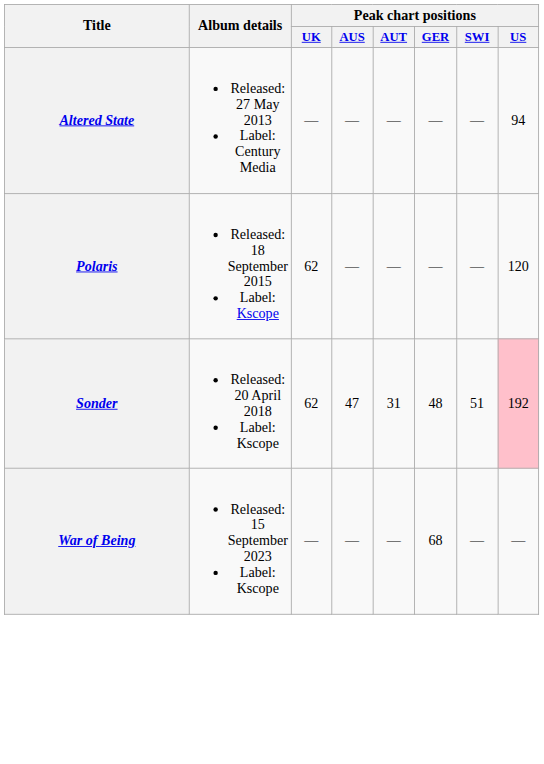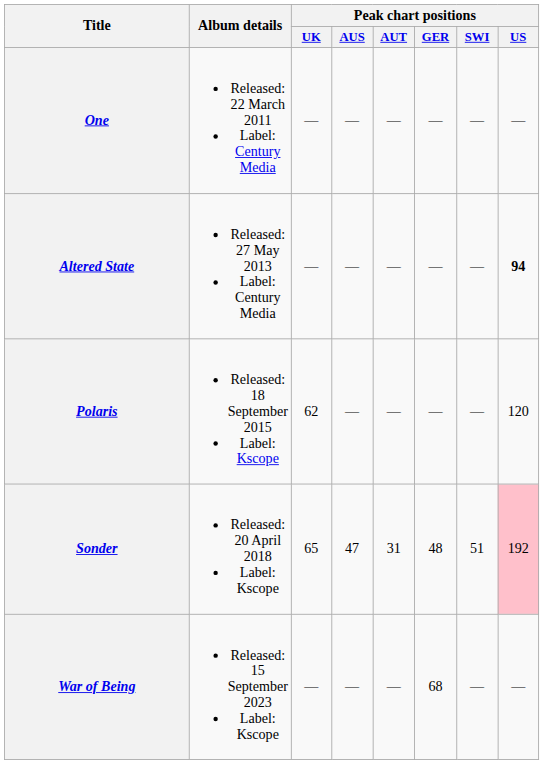+ row: One | Released: 22 March 2011 Label: Century Media | — | — | — | — | — | —
Altered State | Peak chart positions / US: normal -> bold
Sonder | Peak chart positions / UK: 62 -> 65
